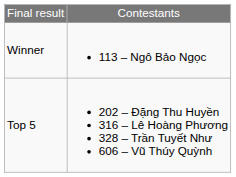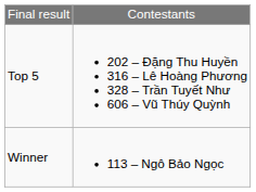rows swapped: Winner <-> Top 5
